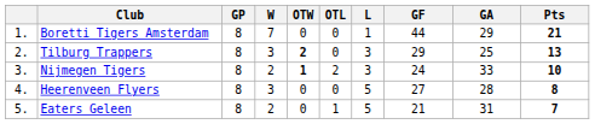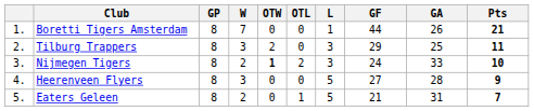Boretti Tigers Amsterdam | GA: 29 -> 26
Tilburg Trappers | OTW: bold -> normal
Tilburg Trappers | Pts: 13 -> 11
Heerenveen Flyers | Pts: 8 -> 9
